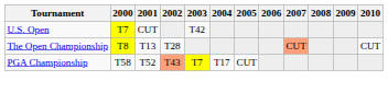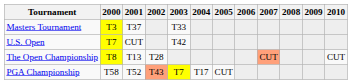+ row: Masters Tournament | T3 | T37 | T33
